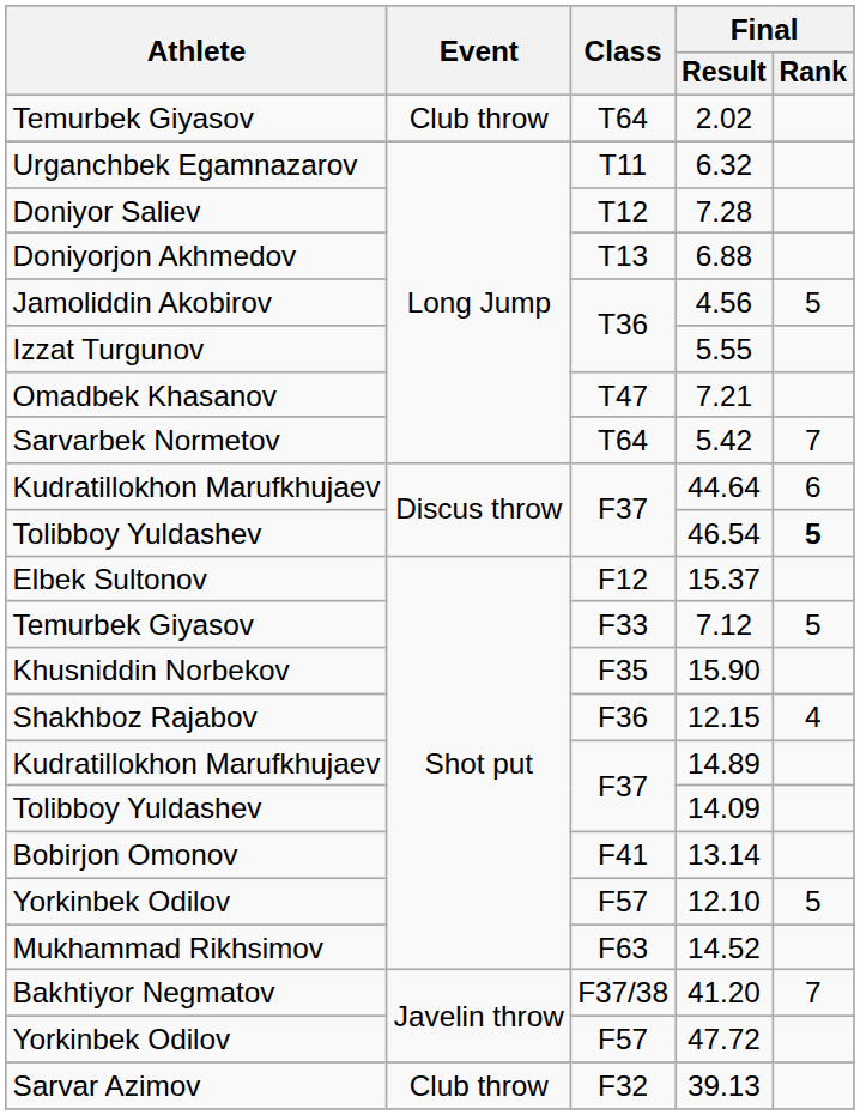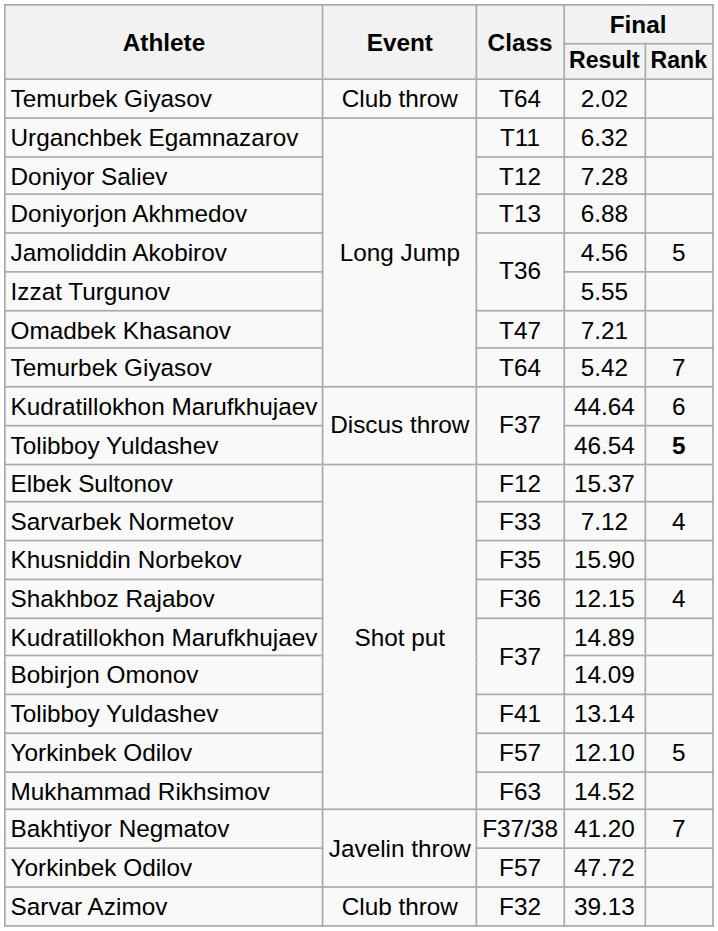5.42 | Athlete: Sarvarbek Normetov -> Temurbek Giyasov
7.12 | Athlete: Temurbek Giyasov -> Sarvarbek Normetov
7.12 | Final / Rank: 5 -> 4
14.09 | Athlete: Tolibboy Yuldashev -> Bobirjon Omonov
13.14 | Athlete: Bobirjon Omonov -> Tolibboy Yuldashev
